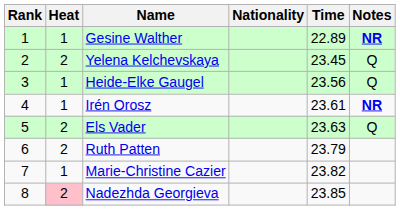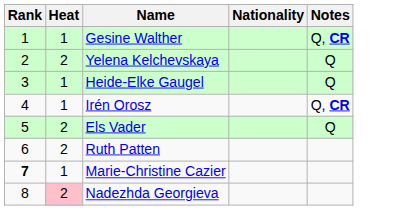- column: Time | 22.89 | 23.45 | 23.56 | 23.61 | 23.63 | 23.79 | 23.82 | 23.85
Gesine Walther | Notes: NR -> Q, CR
Irén Orosz | Notes: NR -> Q, CR
Marie-Christine Cazier | Rank: normal -> bold
